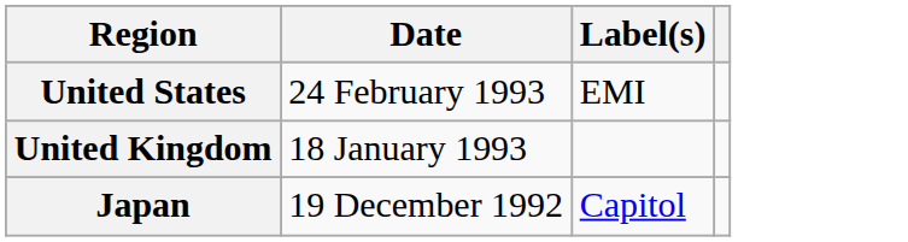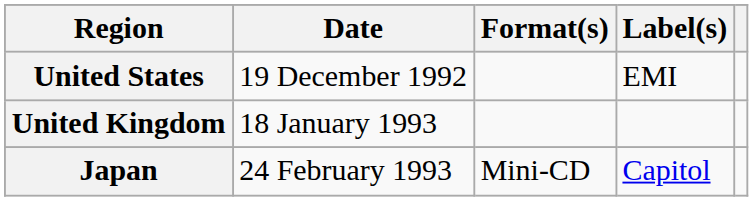+ column: Format(s) | Mini-CD
United States | Date: 24 February 1993 -> 19 December 1992
Japan | Date: 19 December 1992 -> 24 February 1993
